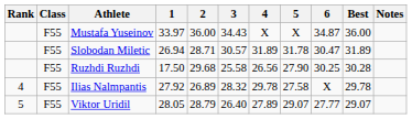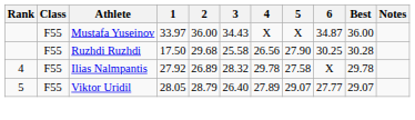- row: F55 | Slobodan Miletic | 26.94 | 28.71 | 30.57 | 31.89 | 31.78 | 30.47 | 31.89
